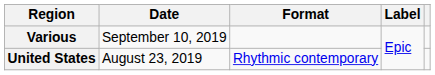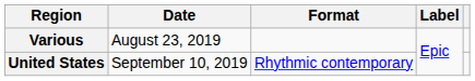Various | Date: September 10, 2019 -> August 23, 2019
United States | Date: August 23, 2019 -> September 10, 2019
